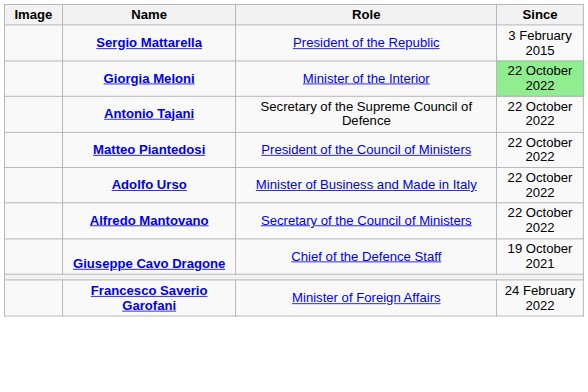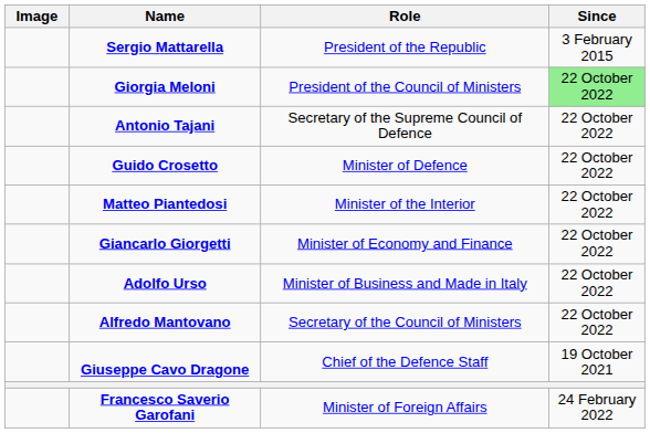Giorgia Meloni | Role: Minister of the Interior -> President of the Council of Ministers
+ row: Guido Crosetto | Minister of Defence | 22 October 2022
Matteo Piantedosi | Role: President of the Council of Ministers -> Minister of the Interior
+ row: Giancarlo Giorgetti | Minister of Economy and Finance | 22 October 2022
